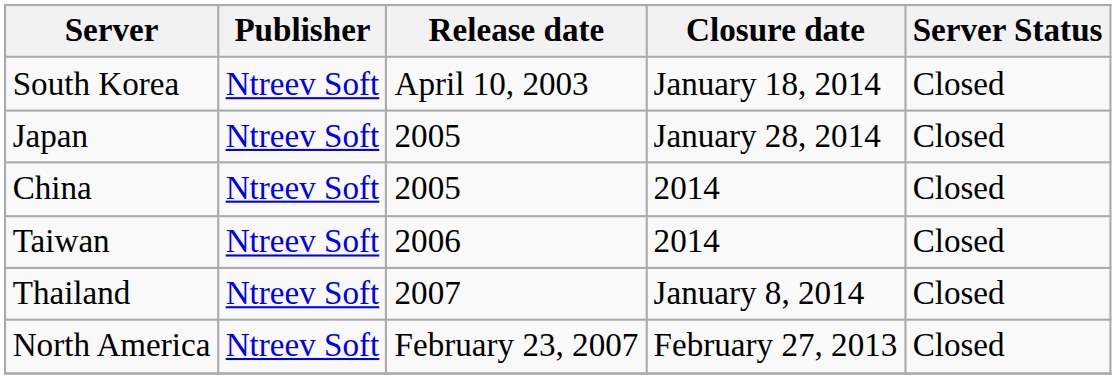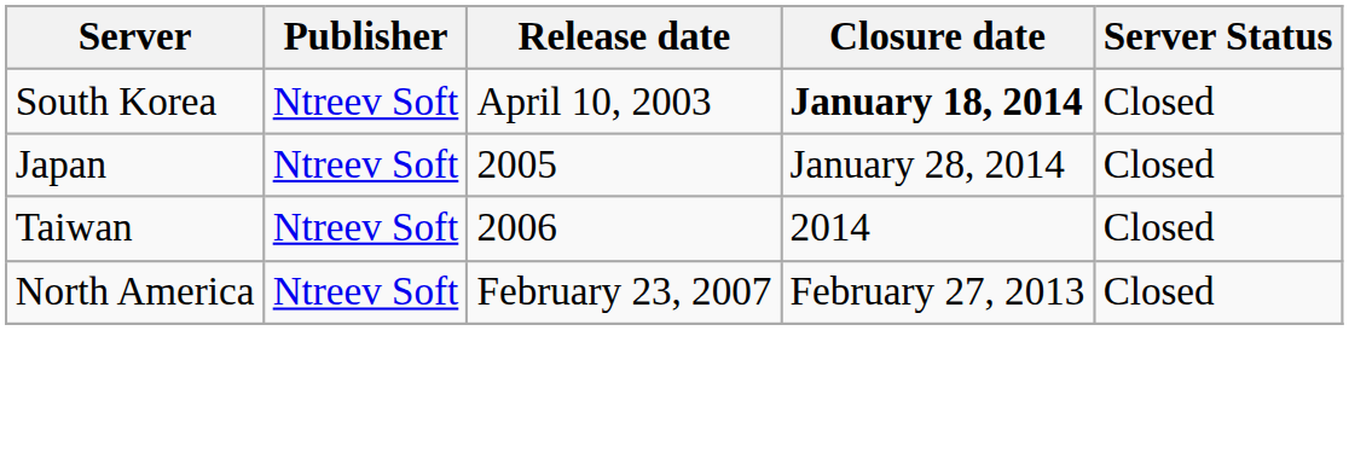South Korea | Closure date: normal -> bold
- row: China | Ntreev Soft | 2005 | 2014 | Closed
- row: Thailand | Ntreev Soft | 2007 | January 8, 2014 | Closed
